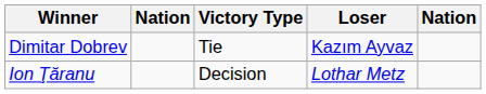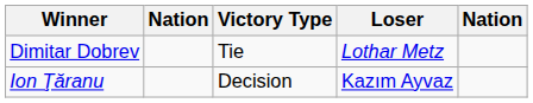Dimitar Dobrev | Loser: Kazım Ayvaz -> Lothar Metz
Ion Ţăranu | Loser: Lothar Metz -> Kazım Ayvaz
